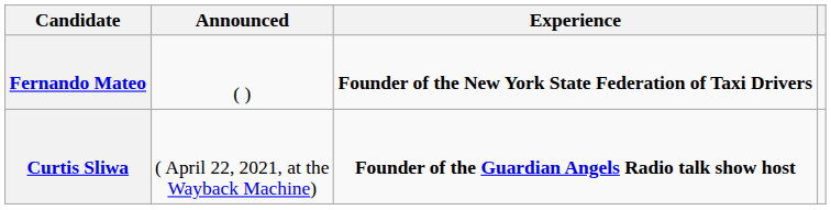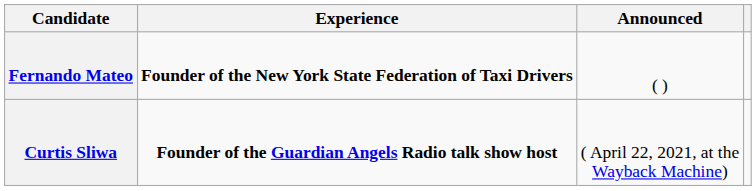columns swapped: Experience <-> Announced
